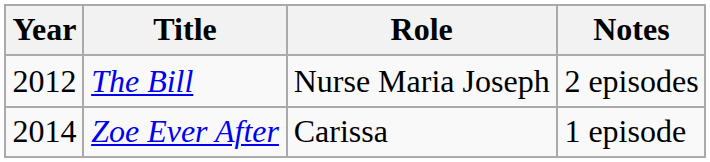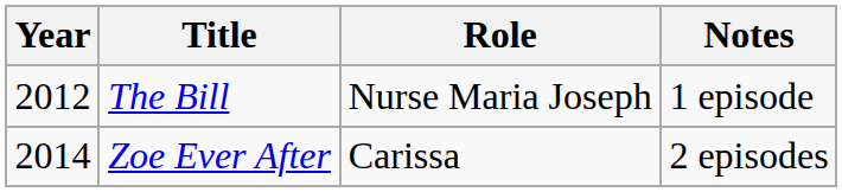The Bill | Notes: 2 episodes -> 1 episode
Zoe Ever After | Notes: 1 episode -> 2 episodes
